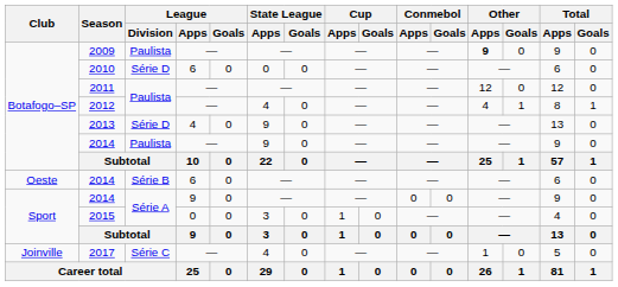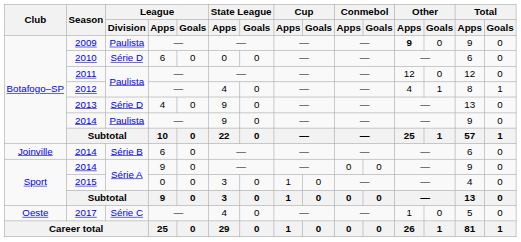2014 / Série B | Club: Oeste -> Joinville
2017 | Club: Joinville -> Oeste
